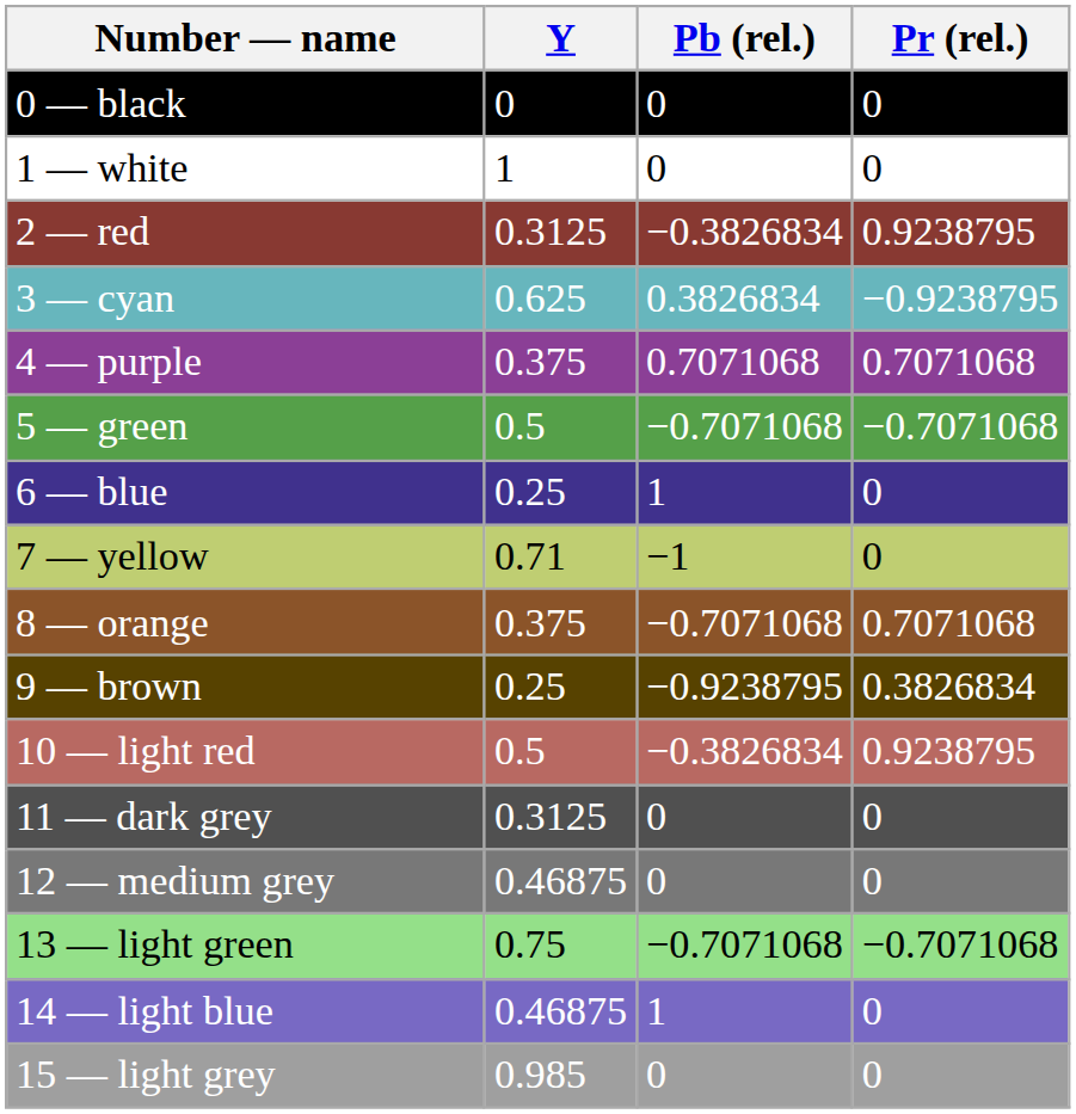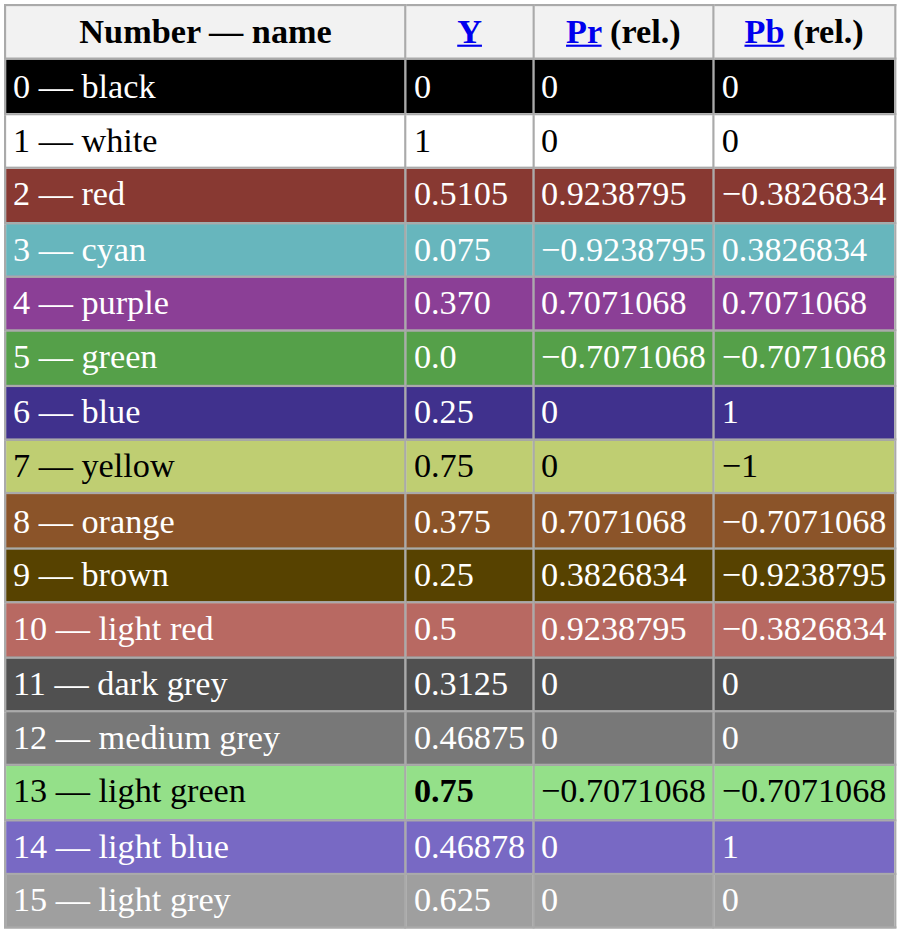columns swapped: Pb (rel.) <-> Pr (rel.)
2 — red | Y: 0.3125 -> 0.5105
3 — cyan | Y: 0.625 -> 0.075
4 — purple | Y: 0.375 -> 0.370
5 — green | Y: 0.5 -> 0.0
7 — yellow | Y: 0.71 -> 0.75
13 — light green | Y: normal -> bold
14 — light blue | Y: 0.46875 -> 0.46878
15 — light grey | Y: 0.985 -> 0.625
